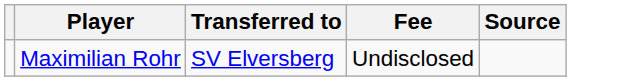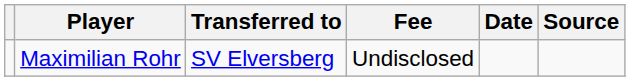+ column: Date
